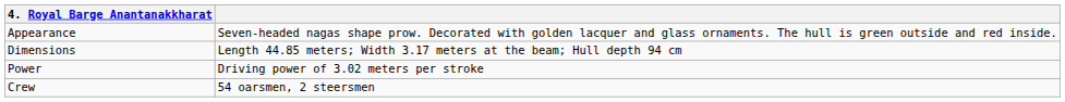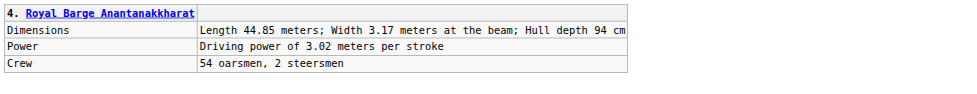- row: Appearance | Seven-headed nagas shape prow. Decorated with golden lacquer and glass ornaments. The hull is green outside and red inside.
